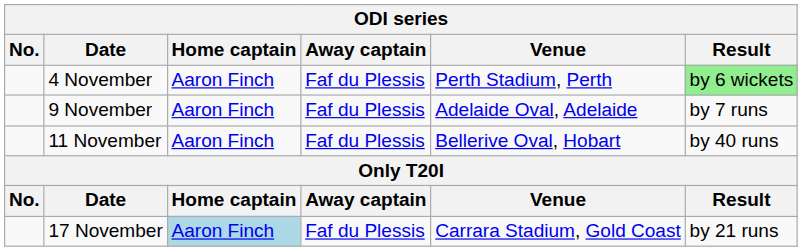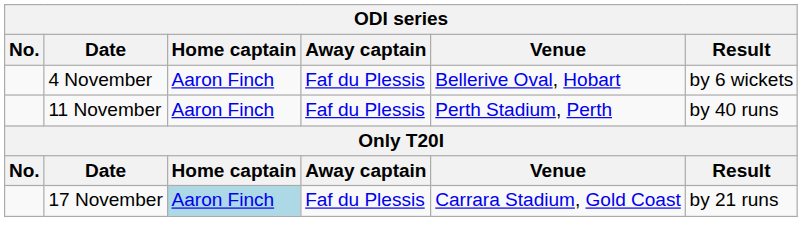4 November | Venue: Perth Stadium, Perth -> Bellerive Oval, Hobart
4 November | Result: lightgreen background -> no background
- row: 9 November | Aaron Finch | Faf du Plessis | Adelaide Oval, Adelaide | by 7 runs
11 November | Venue: Bellerive Oval, Hobart -> Perth Stadium, Perth
